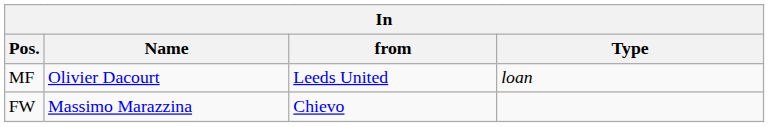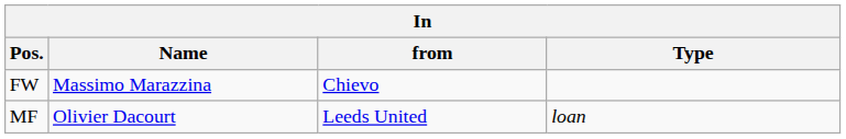rows swapped: MF <-> FW
